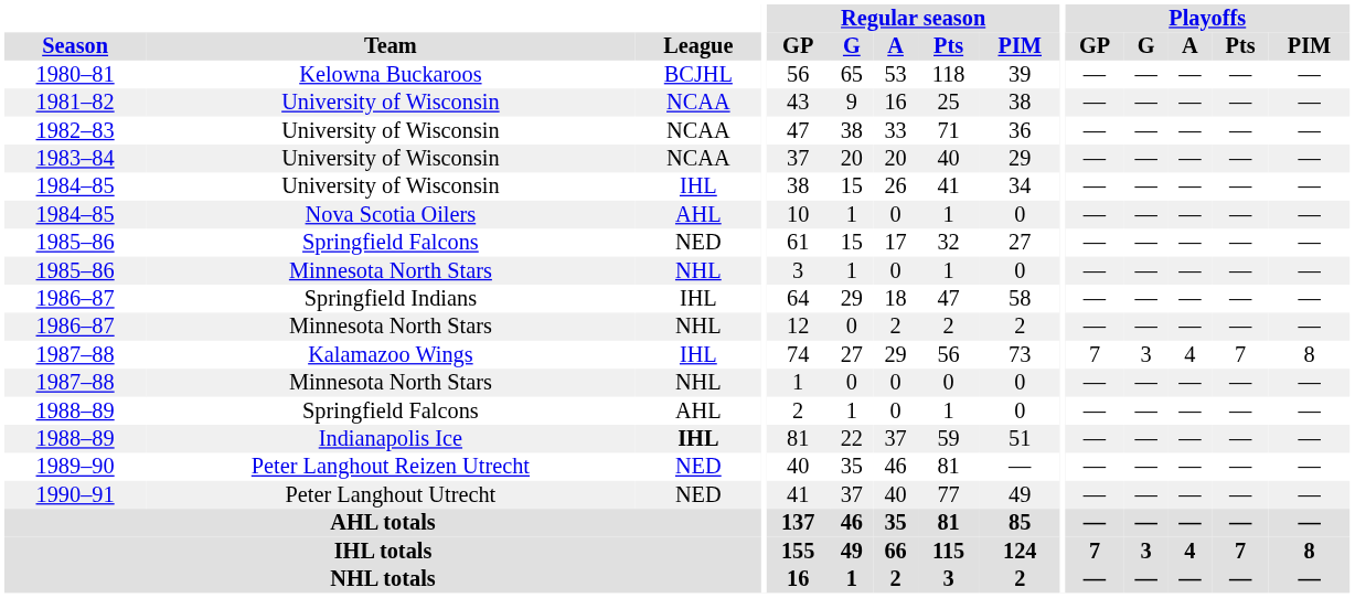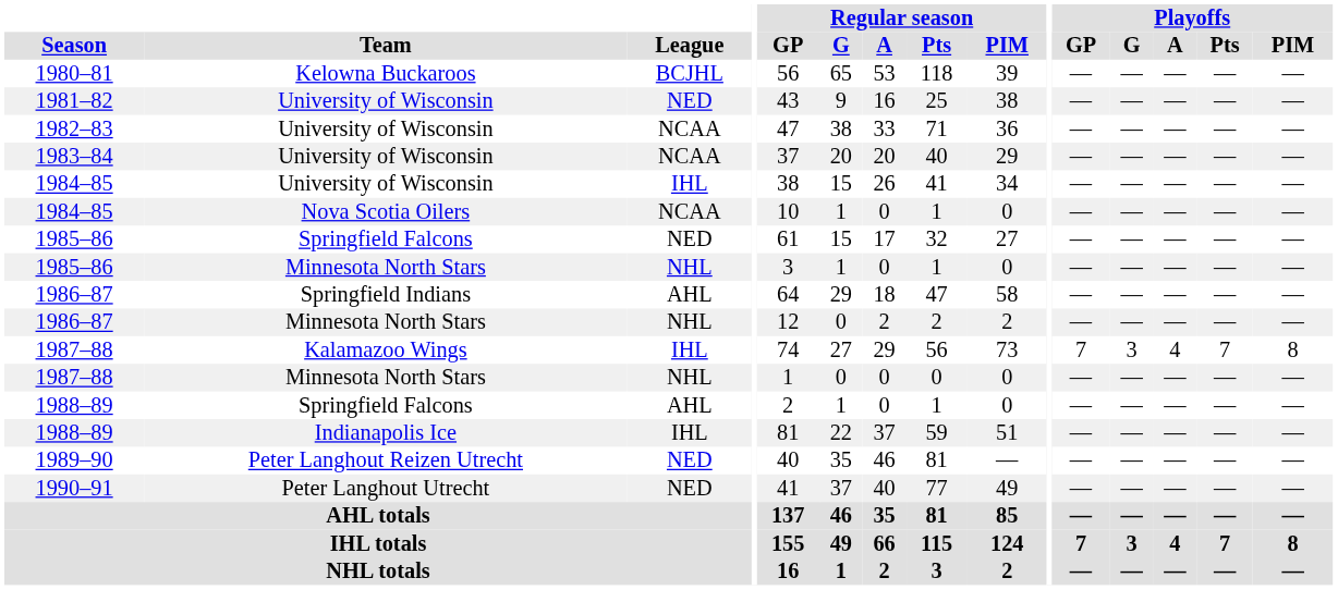1981–82 | League: NCAA -> NED
1984–85 / Nova Scotia Oilers | League: AHL -> NCAA
1986–87 / Springfield Indians | League: IHL -> AHL
1988–89 / Indianapolis Ice | League: bold -> normal
